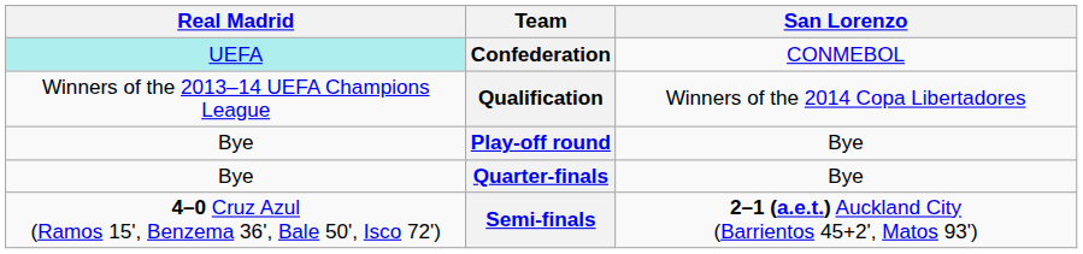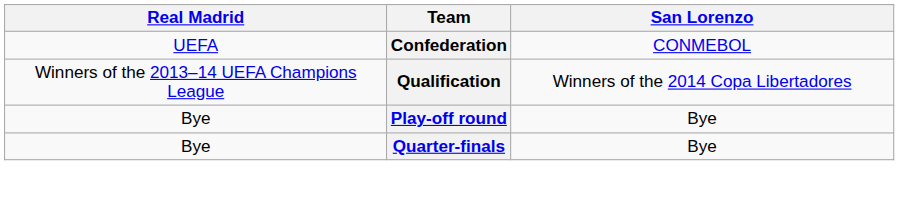Confederation | Real Madrid: paleturquoise background -> no background
- row: 4–0 Cruz Azul (Ramos 15', Benzema 36', Bale 50', Isco 72') | Semi-finals | 2–1 (a.e.t.) Auckland City (Barrientos 45+2', Matos 93')
